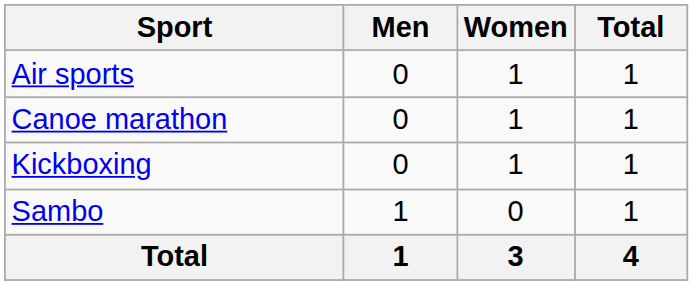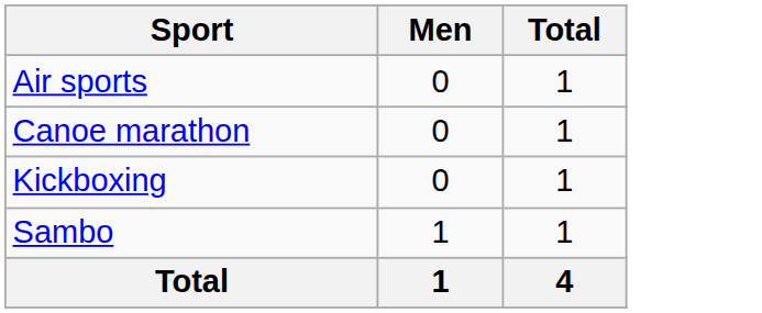- column: Women | 1 | 1 | 1 | 0 | 3
